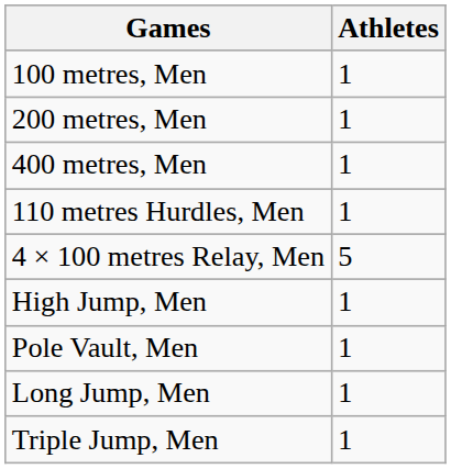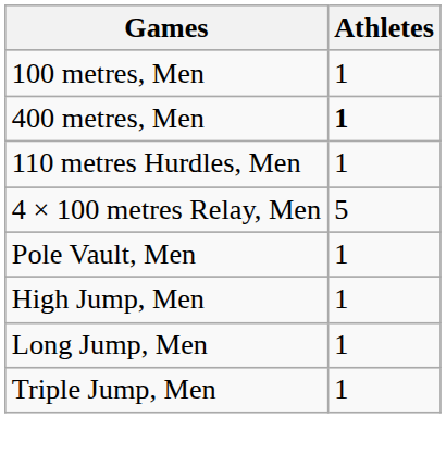- row: 200 metres, Men | 1
400 metres, Men | Athletes: normal -> bold
rows swapped: High Jump, Men <-> Pole Vault, Men
